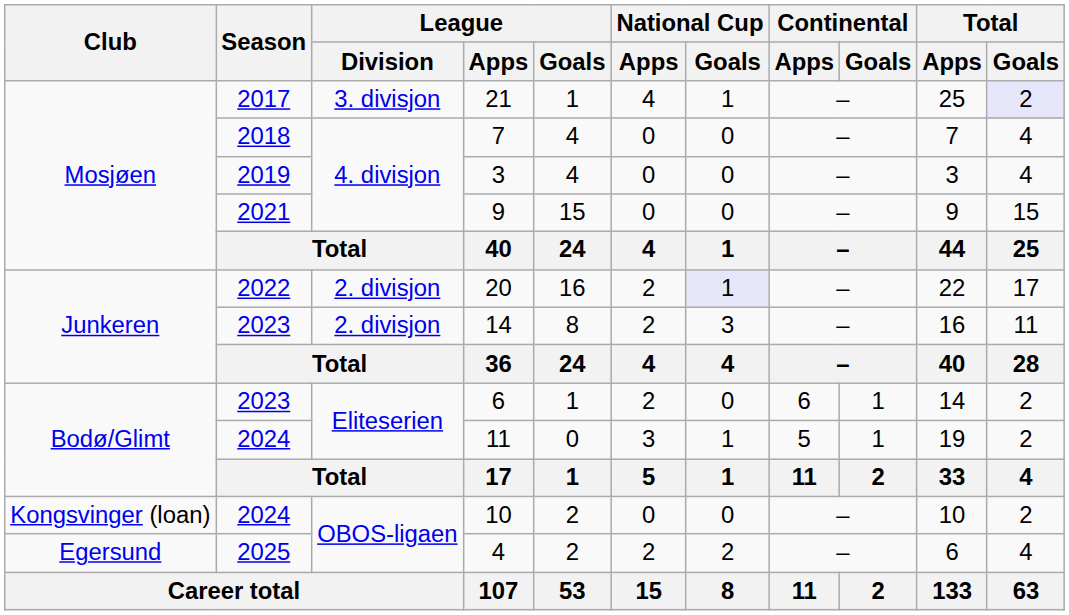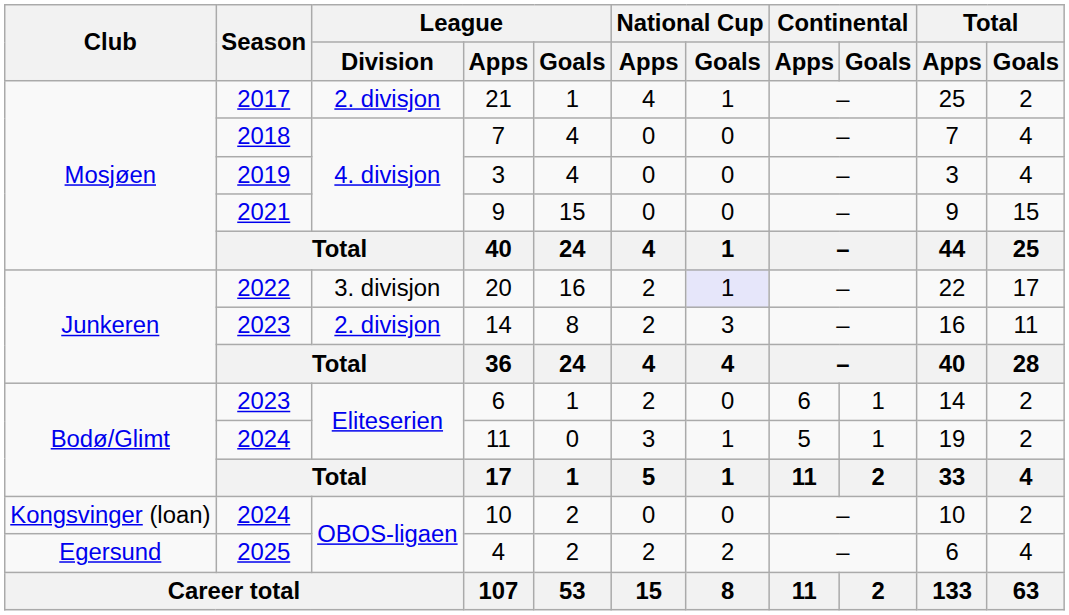21 | League / Division: 3. divisjon -> 2. divisjon
21 | Total / Goals: lavender background -> no background
20 | League / Division: 2. divisjon -> 3. divisjon
